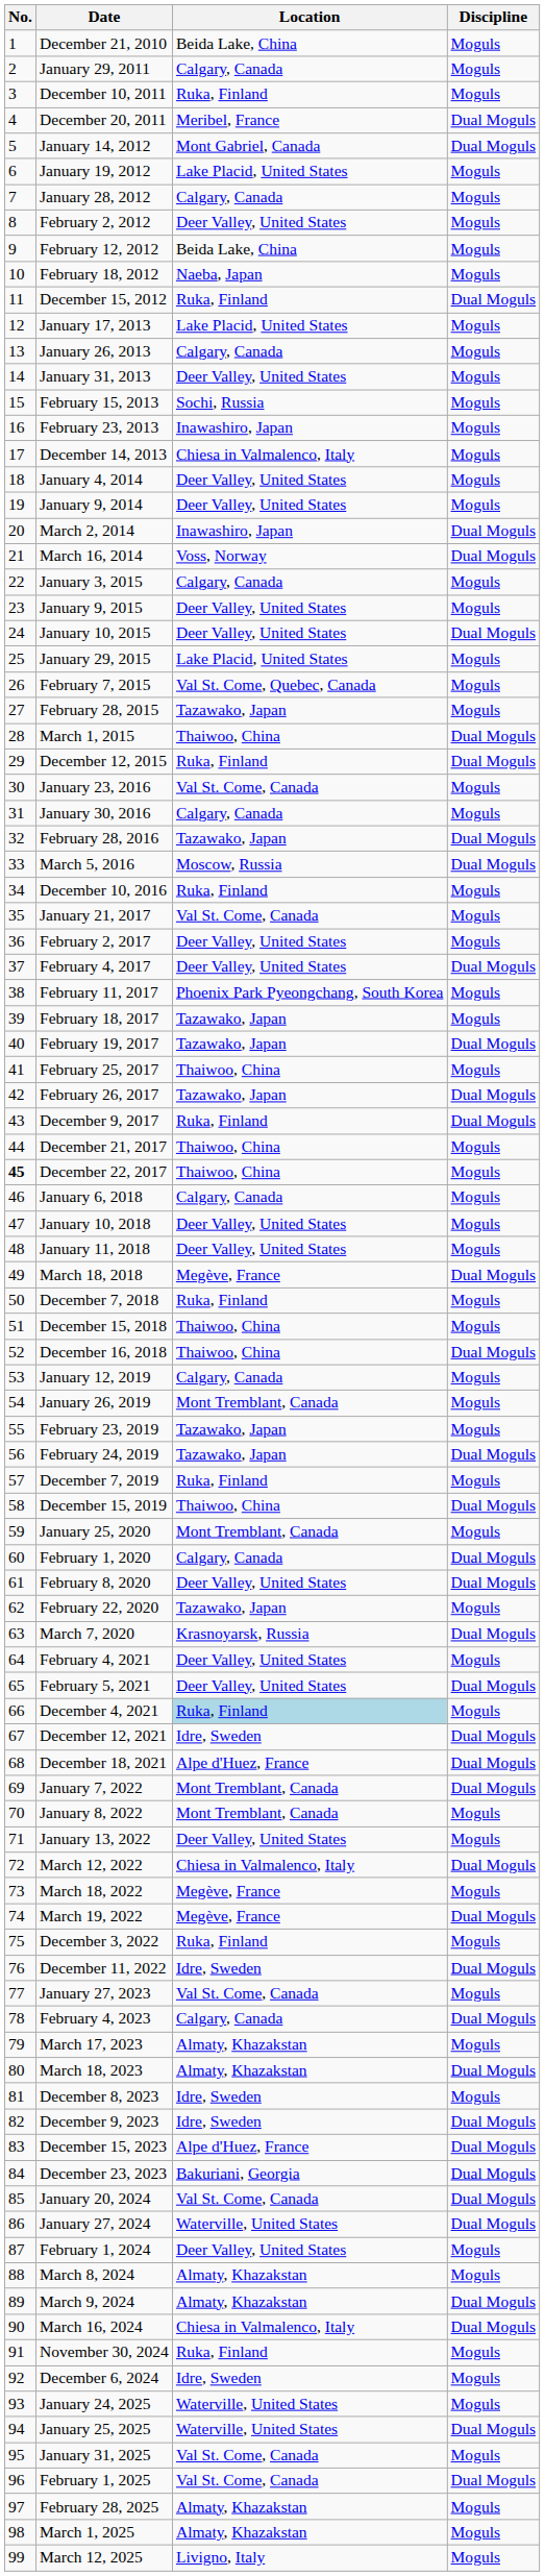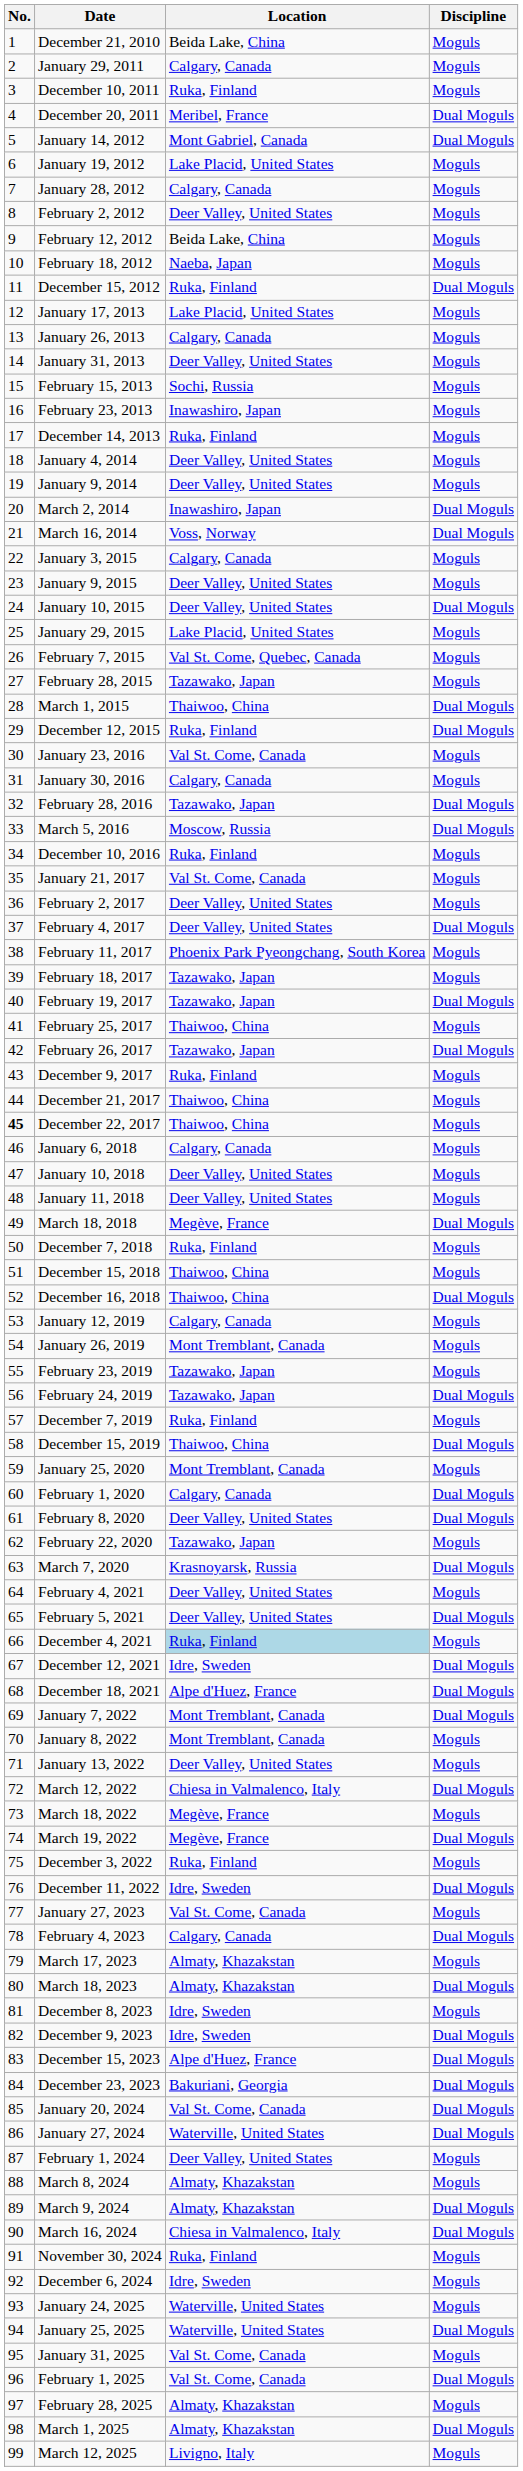December 14, 2013 | Location: Chiesa in Valmalenco, Italy -> Ruka, Finland
December 9, 2017 | Discipline: Dual Moguls -> Moguls
March 1, 2025 | Discipline: Moguls -> Dual Moguls
